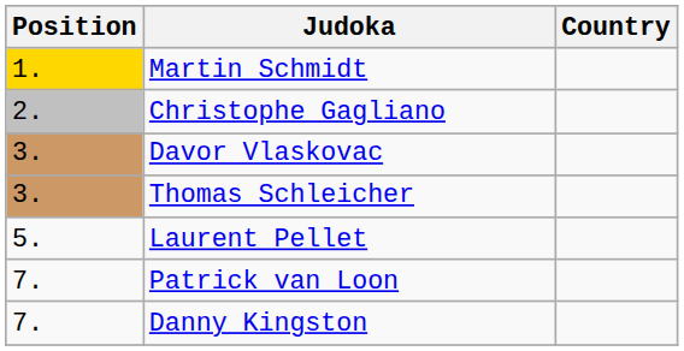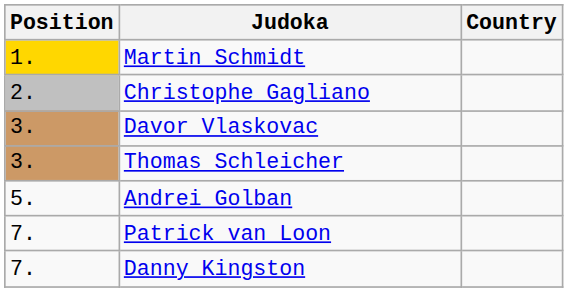+ row: 5. | Andrei Golban
- row: 5. | Laurent Pellet
